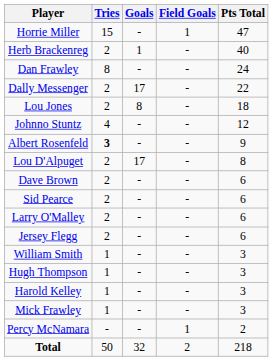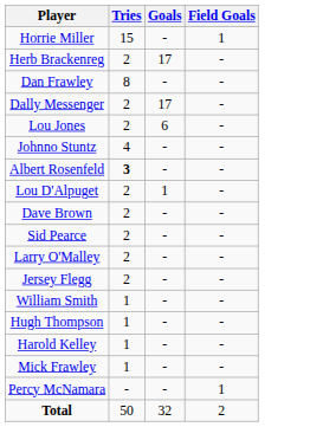- column: Pts Total | 47 | 40 | 24 | 22 | 18 | 12 | 9 | 8 | 6 | 6 | 6 | 6 | 3 | 3 | 3 | 3 | 2 | 218
Herb Brackenreg | Goals: 1 -> 17
Lou Jones | Goals: 8 -> 6
Lou D'Alpuget | Goals: 17 -> 1
